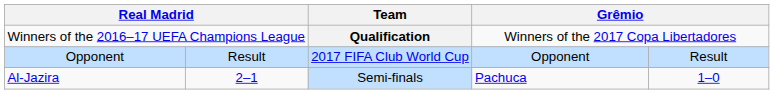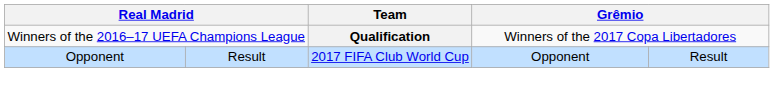- row: Al-Jazira | 2–1 | Semi-finals | Pachuca | 1–0
